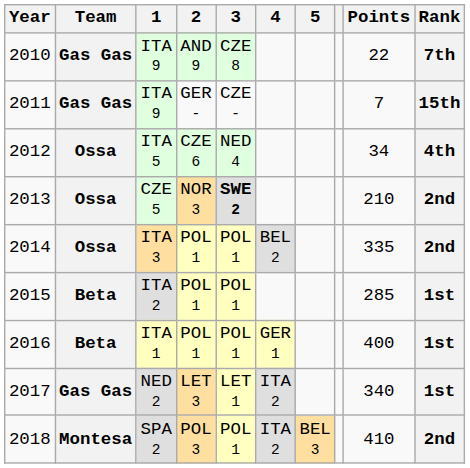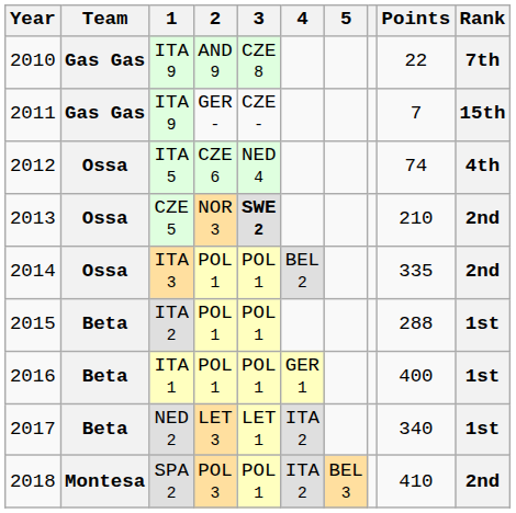2012 | Points: 34 -> 74
2015 | Points: 285 -> 288
2017 | Team: Gas Gas -> Beta
